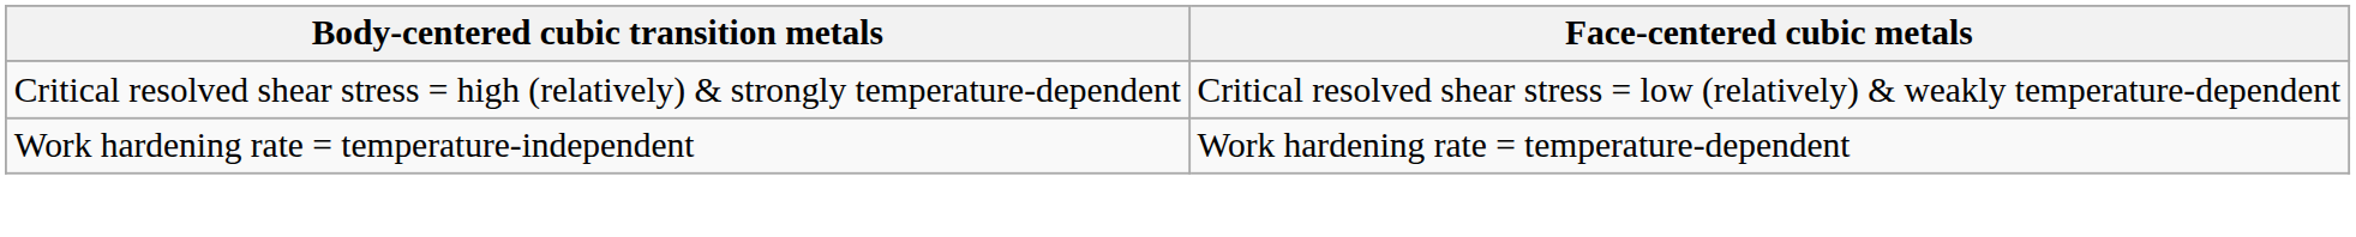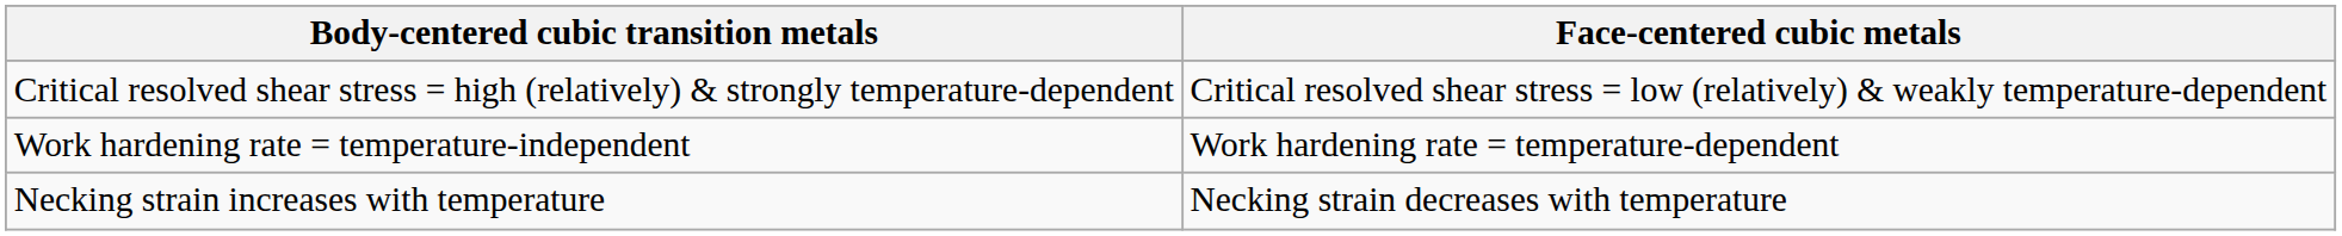+ row: Necking strain increases with temperature | Necking strain decreases with temperature
